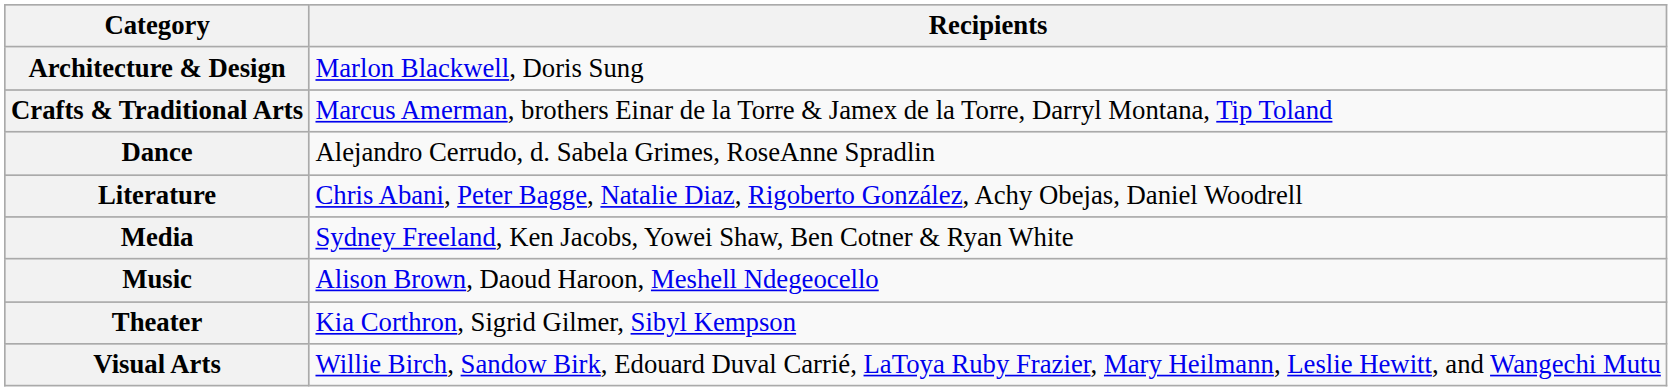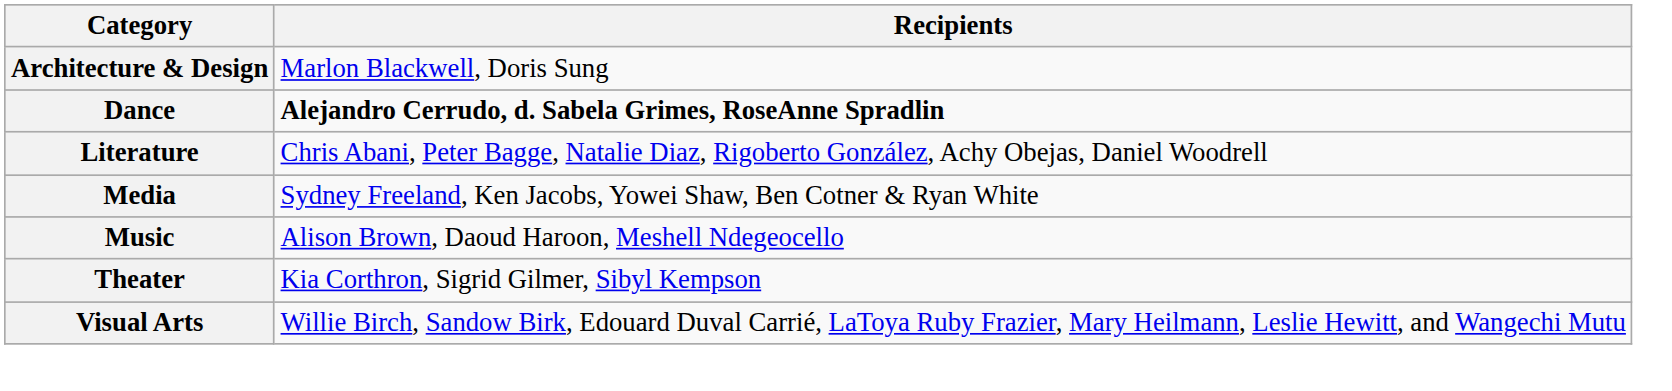- row: Crafts & Traditional Arts | Marcus Amerman, brothers Einar de la Torre & Jamex de la Torre, Darryl Montana, Tip Toland
Dance | Recipients: normal -> bold
